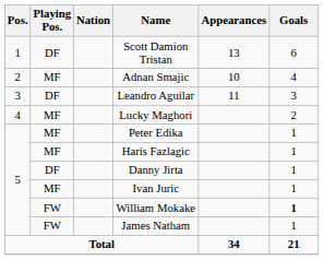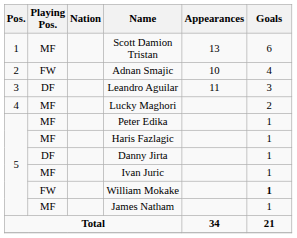Scott Damion Tristan | Playing Pos.: DF -> MF
Adnan Smajic | Playing Pos.: MF -> FW
James Natham | Playing Pos.: FW -> MF
